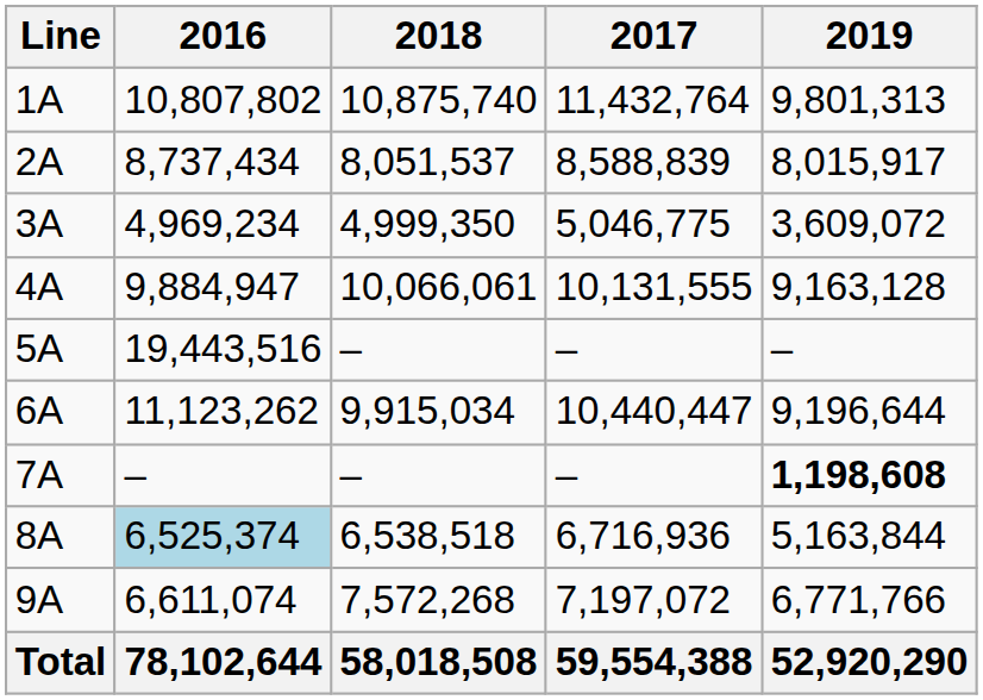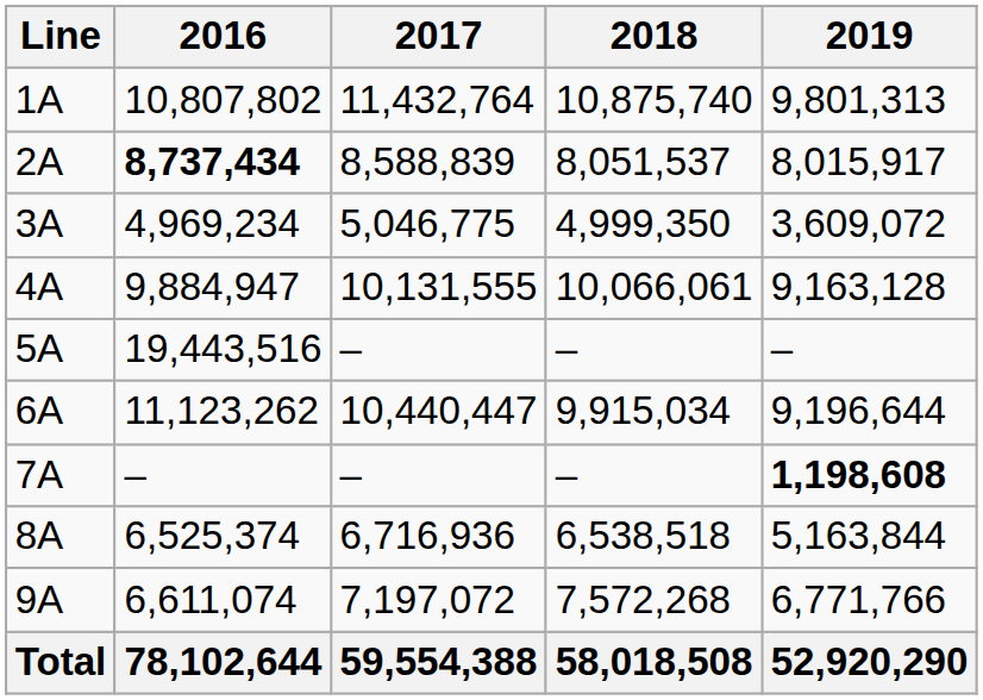columns swapped: 2017 <-> 2018
2A | 2016: normal -> bold
8A | 2016: lightblue background -> no background
